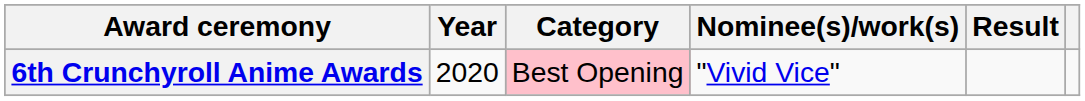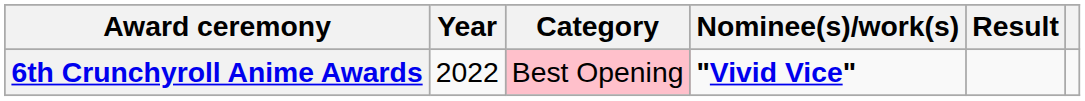6th Crunchyroll Anime Awards | Year: 2020 -> 2022
6th Crunchyroll Anime Awards | Nominee(s)/work(s): normal -> bold
